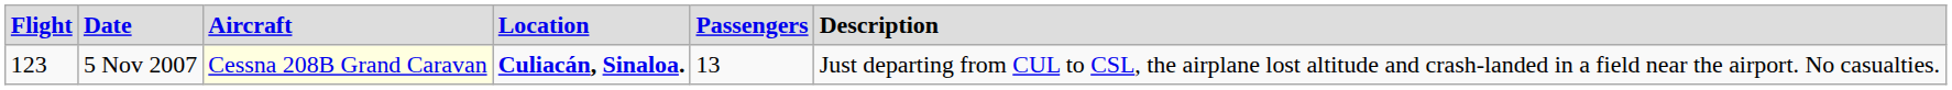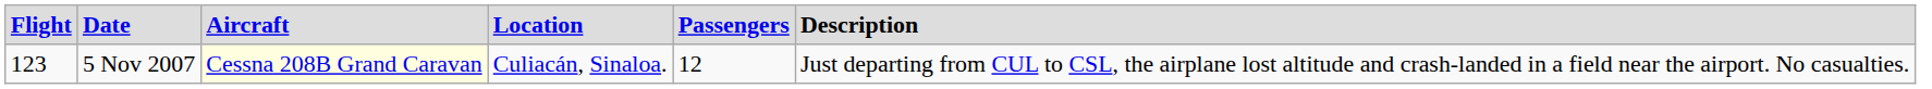5 Nov 2007 | column 4: bold -> normal
5 Nov 2007 | column 5: 13 -> 12
